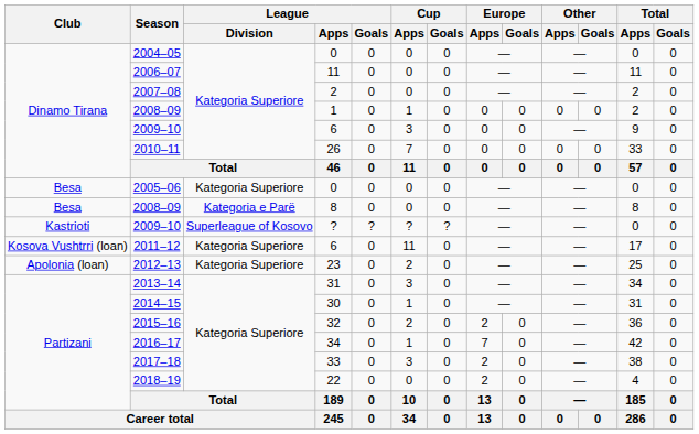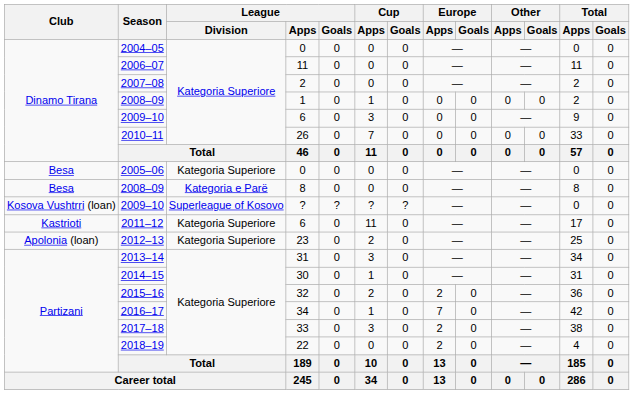2009–10 / ? | Club: Kastrioti -> Kosova Vushtrri (loan)
2011–12 | Club: Kosova Vushtrri (loan) -> Kastrioti
